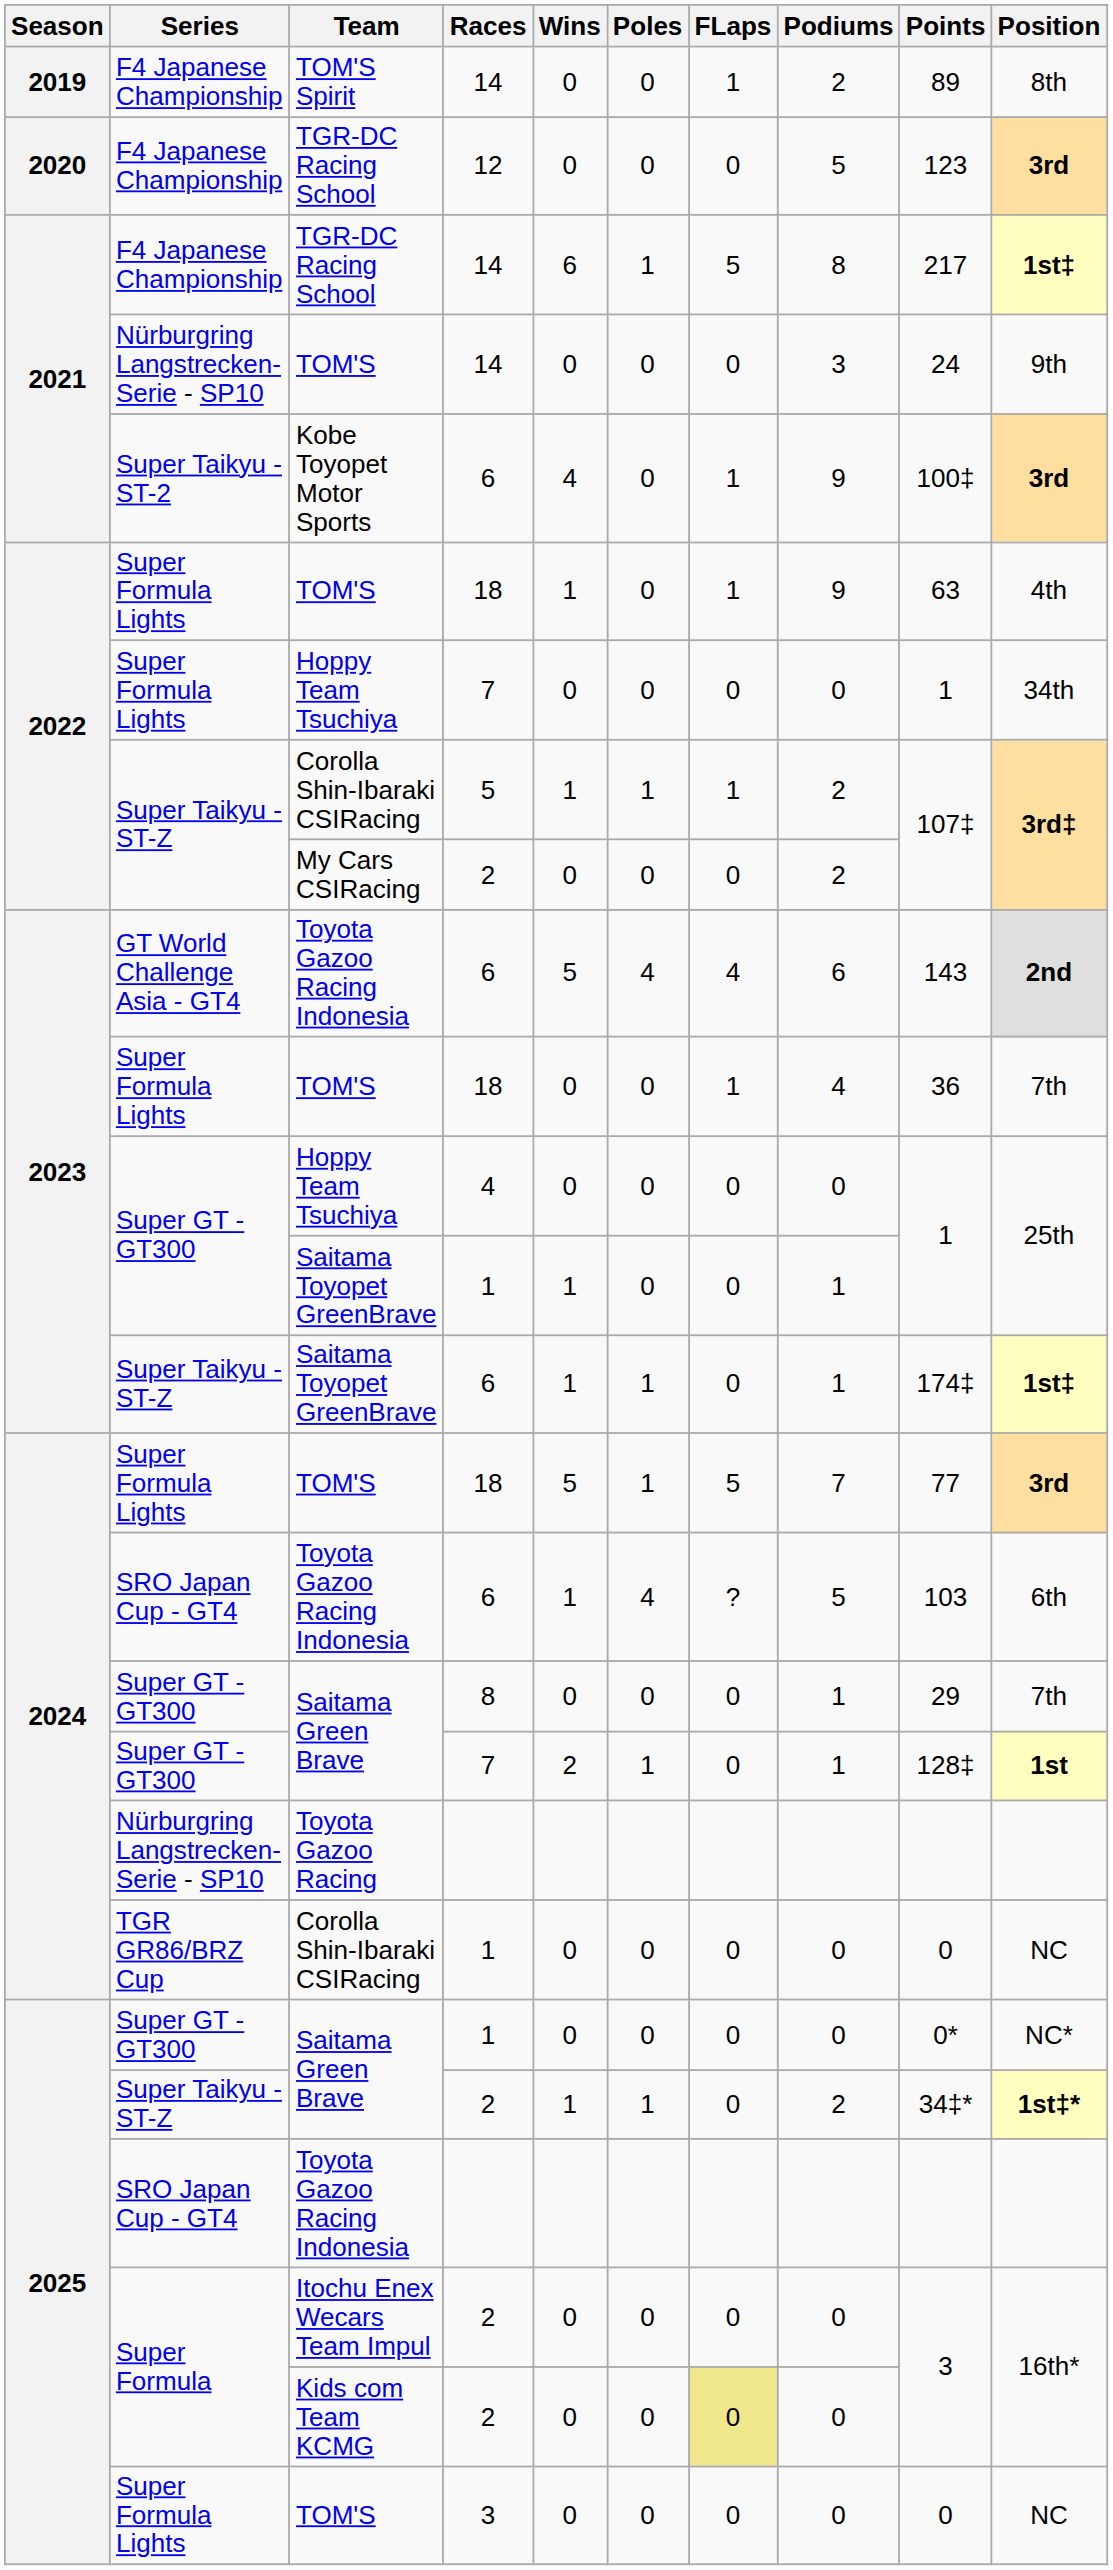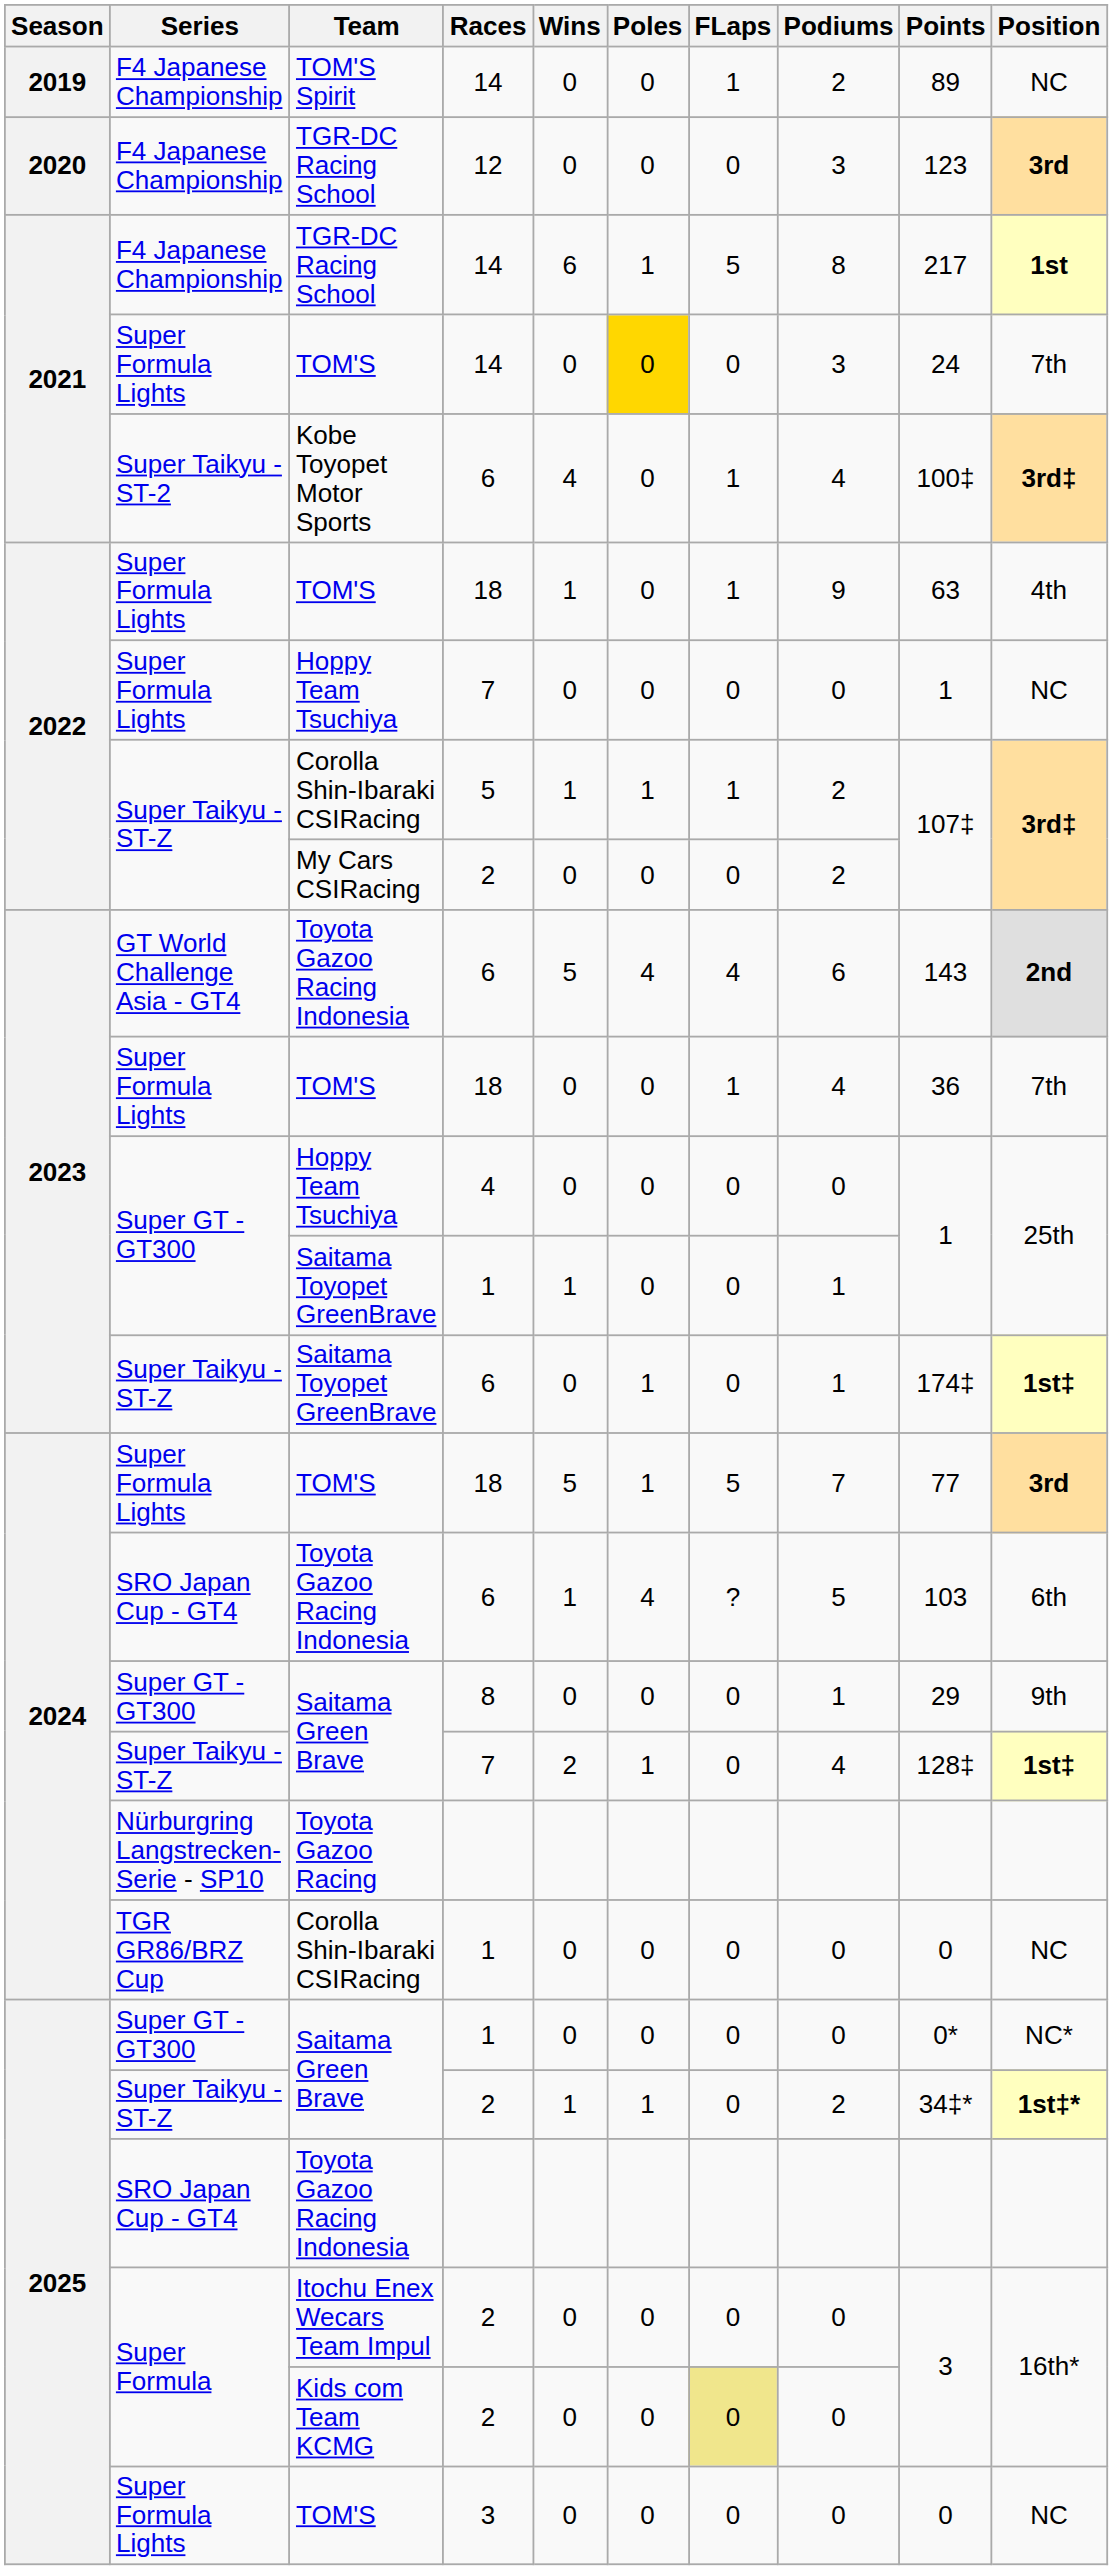TOM'S Spirit | Position: 8th -> NC
TGR-DC Racing School / 12 | Podiums: 5 -> 3
TGR-DC Racing School / 14 | Position: 1st‡ -> 1st
TOM'S / 14 | Series: Nürburgring Langstrecken-Serie - SP10 -> Super Formula Lights
TOM'S / 14 | Poles: no background -> gold background
TOM'S / 14 | Position: 9th -> 7th
Kobe Toyopet Motor Sports | Podiums: 9 -> 4
Kobe Toyopet Motor Sports | Position: 3rd -> 3rd‡
Hoppy Team Tsuchiya / 7 | Position: 34th -> NC
Saitama Toyopet GreenBrave / 6 | Wins: 1 -> 0
Saitama Green Brave / 8 | Position: 7th -> 9th
Saitama Green Brave / 7 | Series: Super GT - GT300 -> Super Taikyu - ST-Z
Saitama Green Brave / 7 | Podiums: 1 -> 4
Saitama Green Brave / 7 | Position: 1st -> 1st‡
